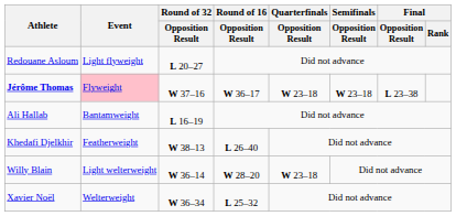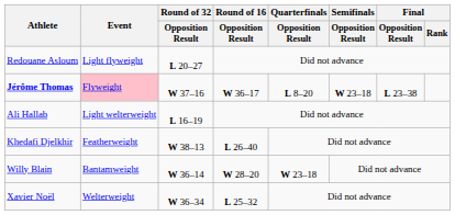Jérôme Thomas | Quarterfinals / Opposition Result: W 23–18 -> L 8–20
Ali Hallab | Event: Bantamweight -> Light welterweight
Willy Blain | Event: Light welterweight -> Bantamweight
